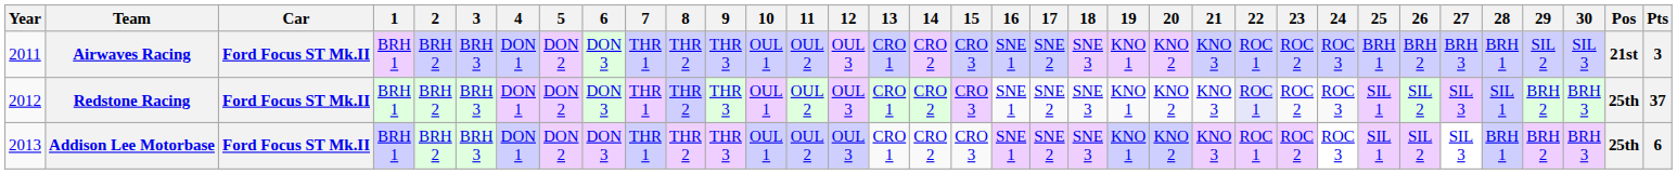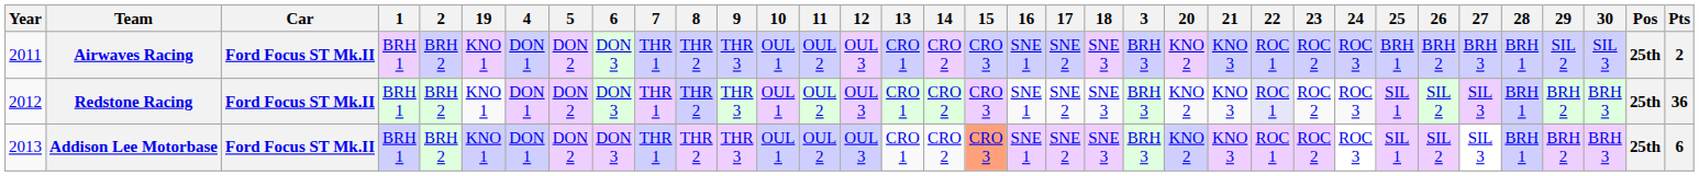columns swapped: 3 <-> 19
Airwaves Racing | Pos: 21st -> 25th
Airwaves Racing | Pts: 3 -> 2
Redstone Racing | 28: SIL 1 -> BRH 1
Redstone Racing | Pts: 37 -> 36
Addison Lee Motorbase | 15: no background -> lightsalmon background
